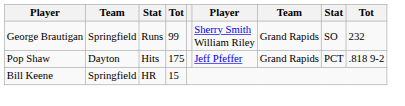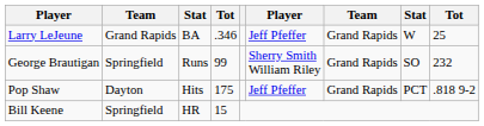+ row: Larry LeJeune | Grand Rapids | BA | .346 | Jeff Pfeffer | Grand Rapids | W | 25
